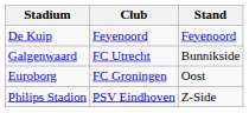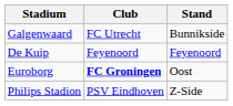rows swapped: De Kuip <-> Galgenwaard
Euroborg | Club: normal -> bold
